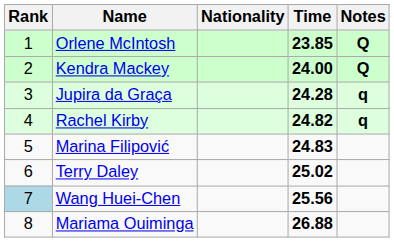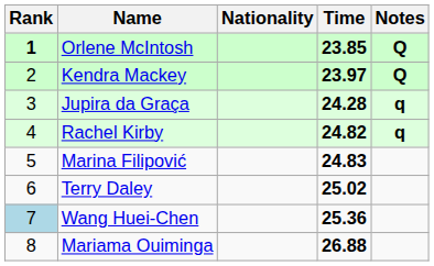Orlene McIntosh | Rank: normal -> bold
Kendra Mackey | Time: 24.00 -> 23.97
Wang Huei-Chen | Time: 25.56 -> 25.36
